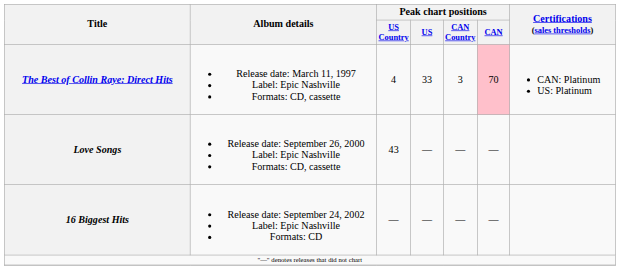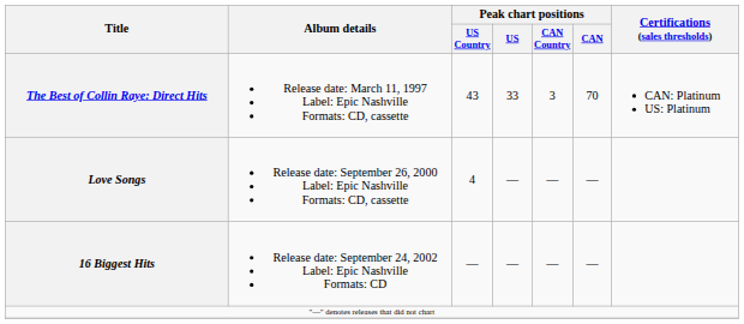The Best of Collin Raye: Direct Hits | Peak chart positions / US Country: 4 -> 43
The Best of Collin Raye: Direct Hits | Peak chart positions / CAN: pink background -> no background
Love Songs | Peak chart positions / US Country: 43 -> 4
